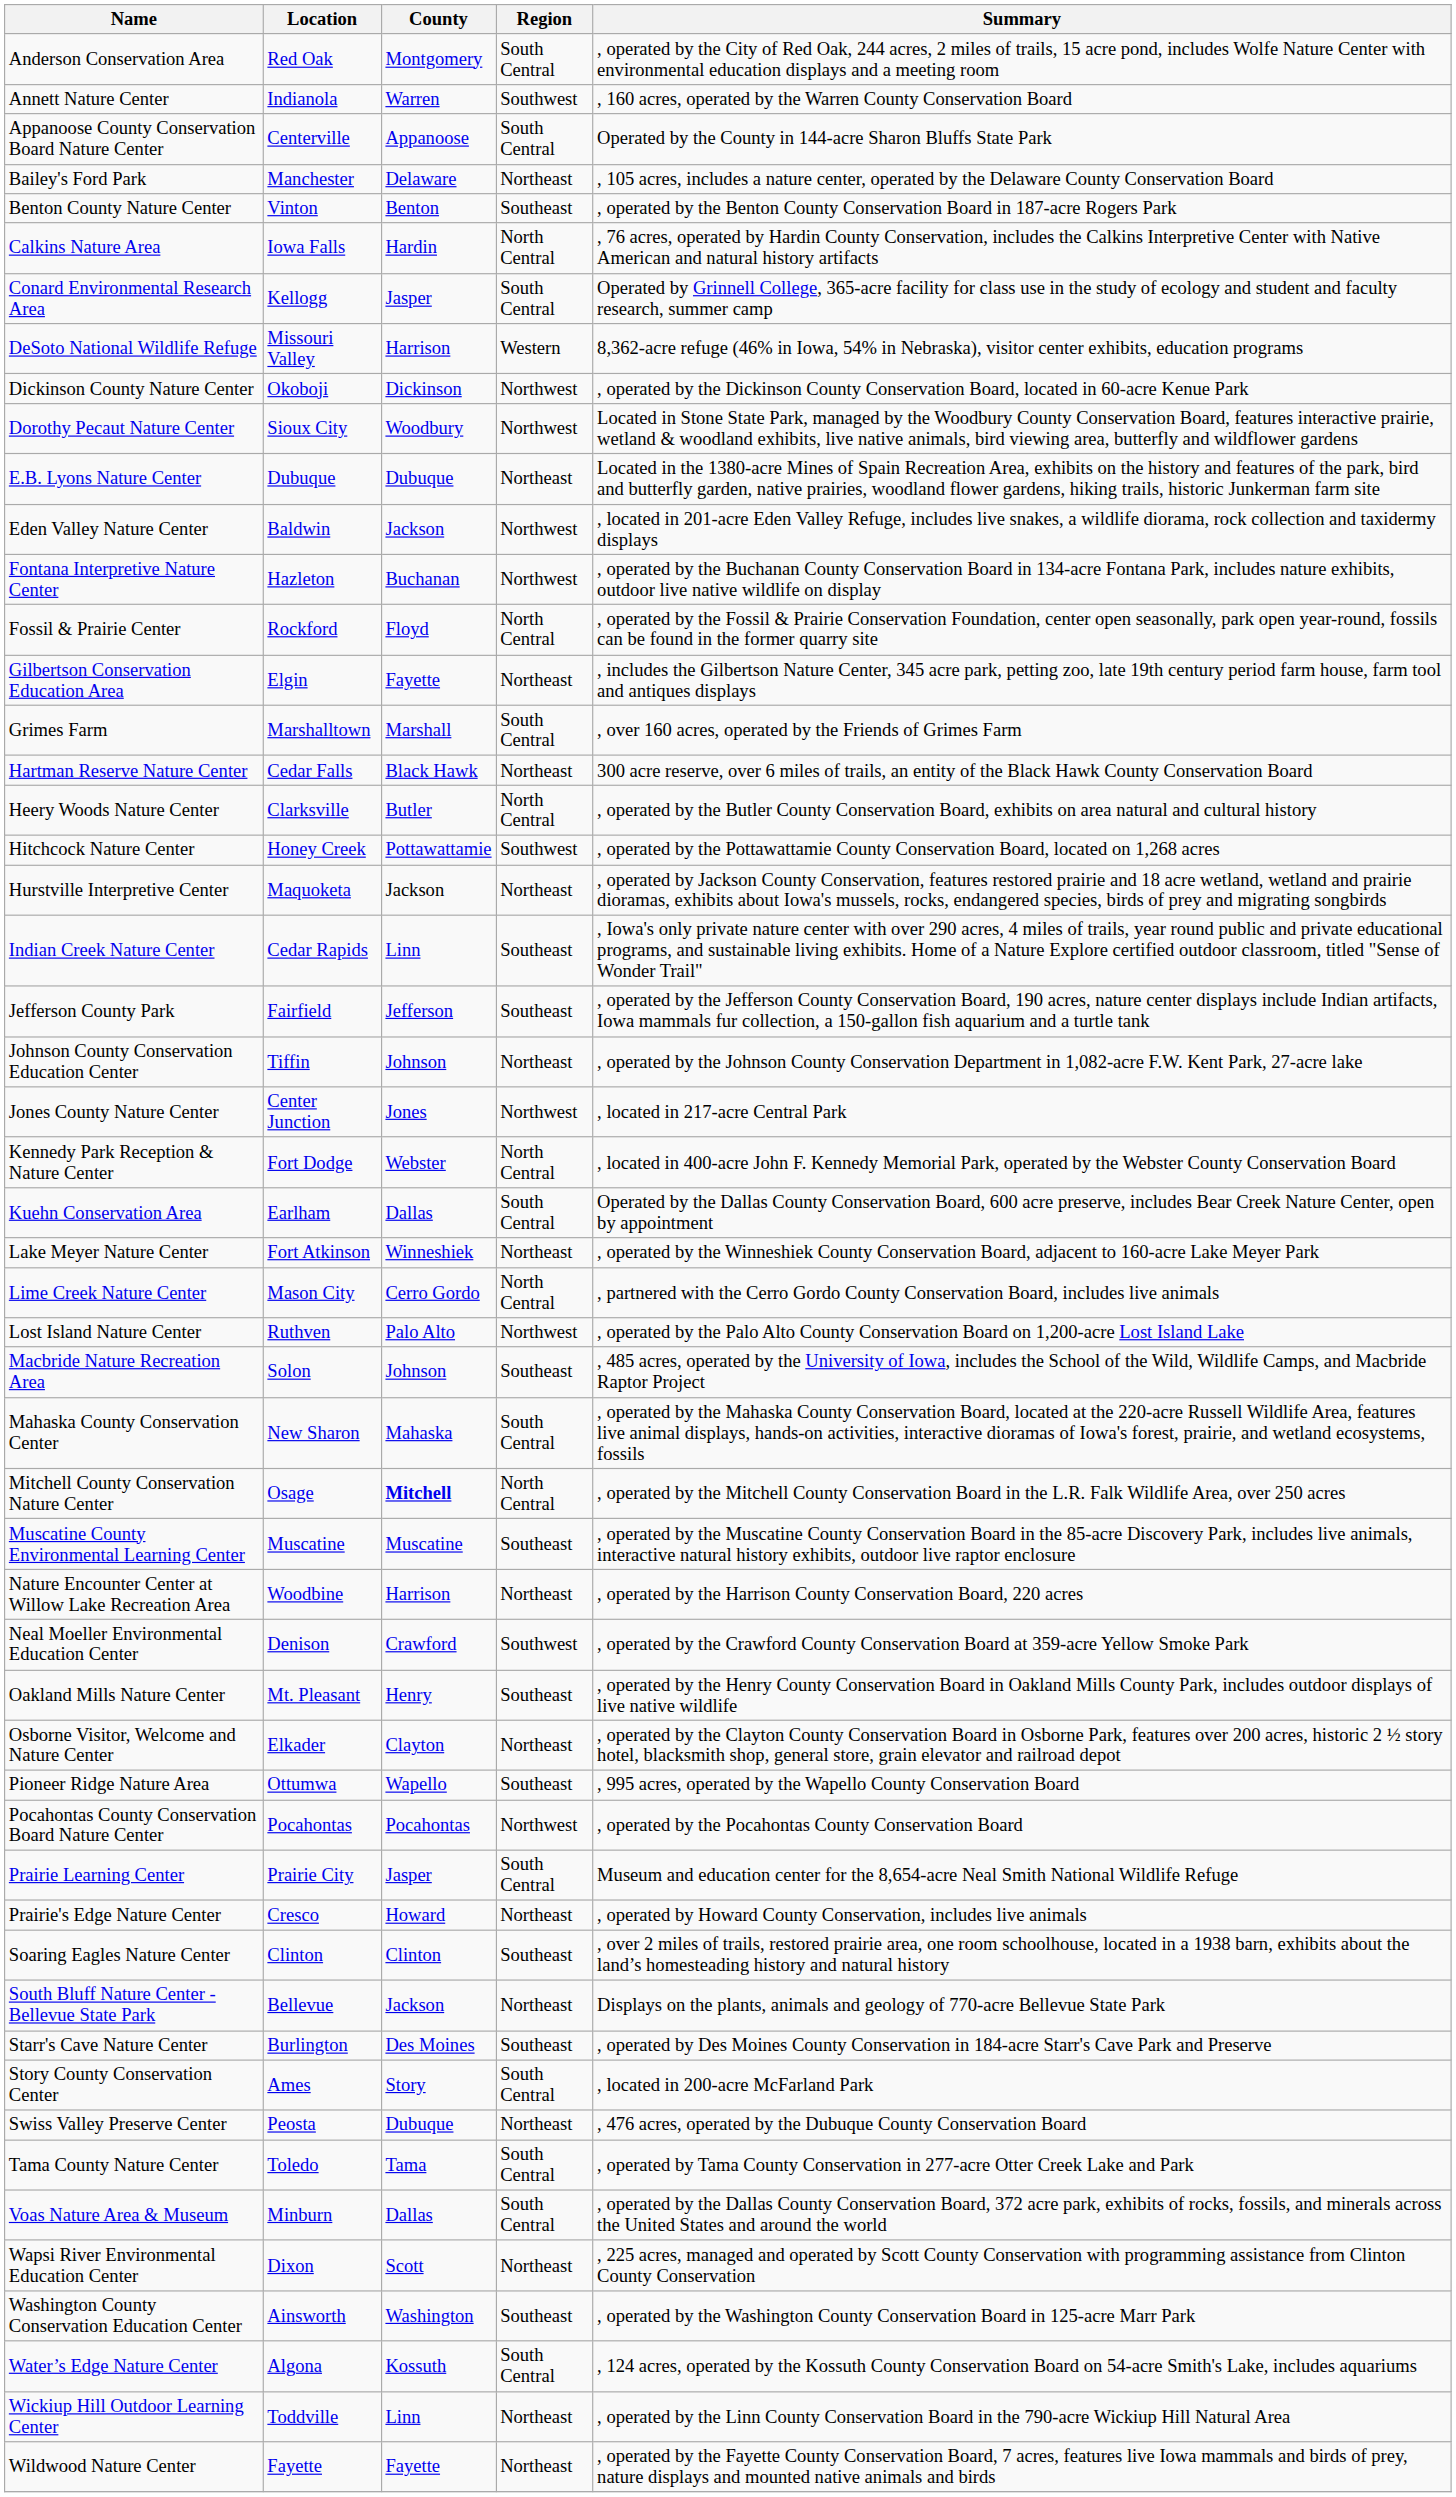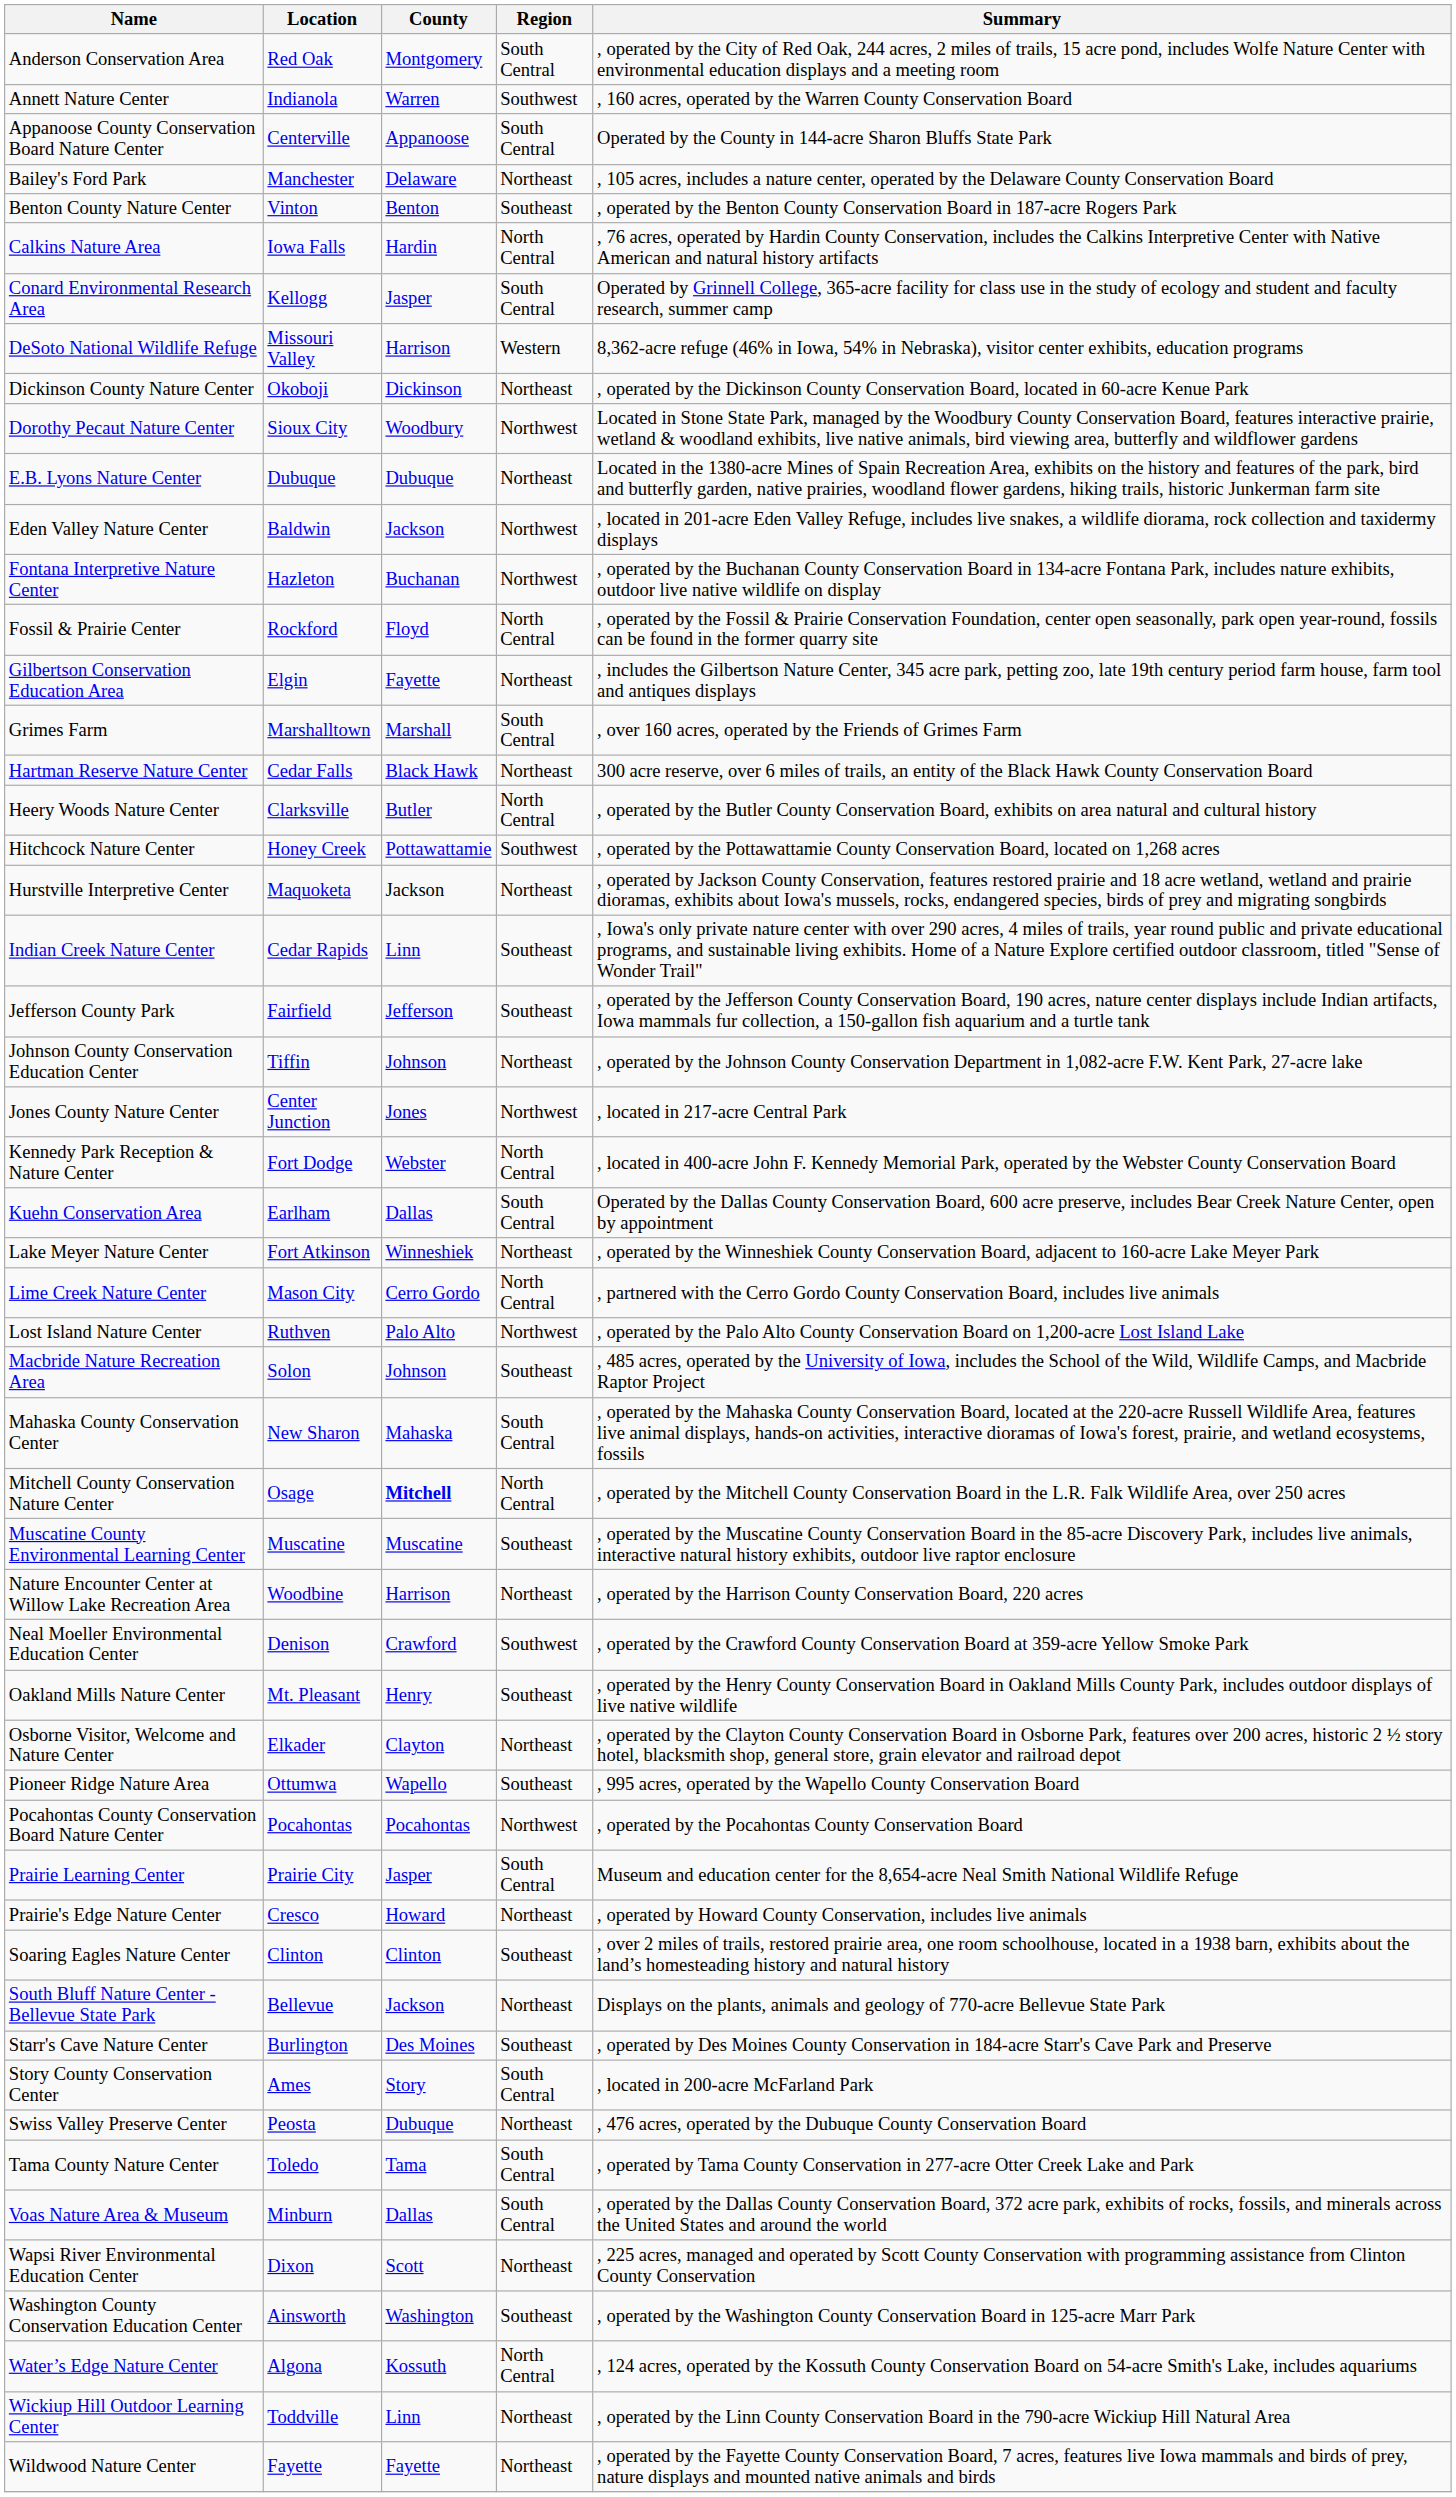Dickinson County Nature Center | Region: Northwest -> Northeast
Water’s Edge Nature Center | Region: South Central -> North Central
